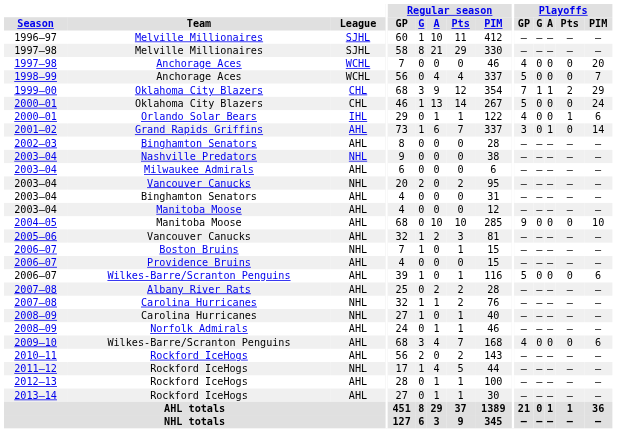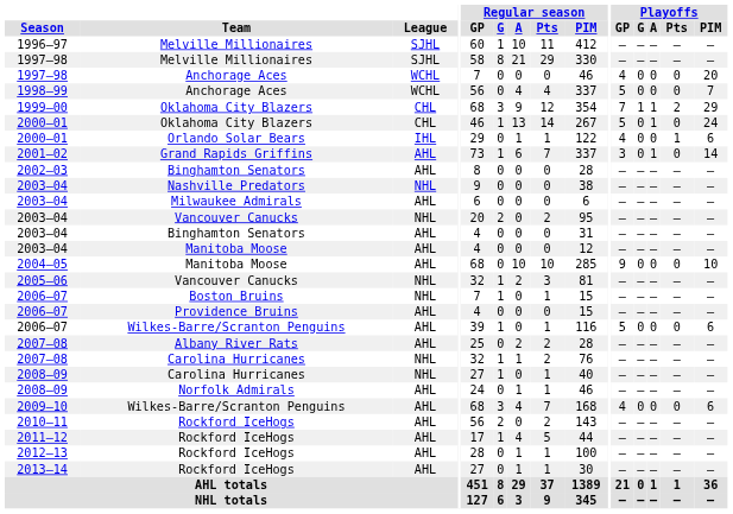2000–01 / Oklahoma City Blazers | Playoffs / A: 0 -> 1
2005–06 | League: AHL -> NHL
2011–12 | League: NHL -> AHL
